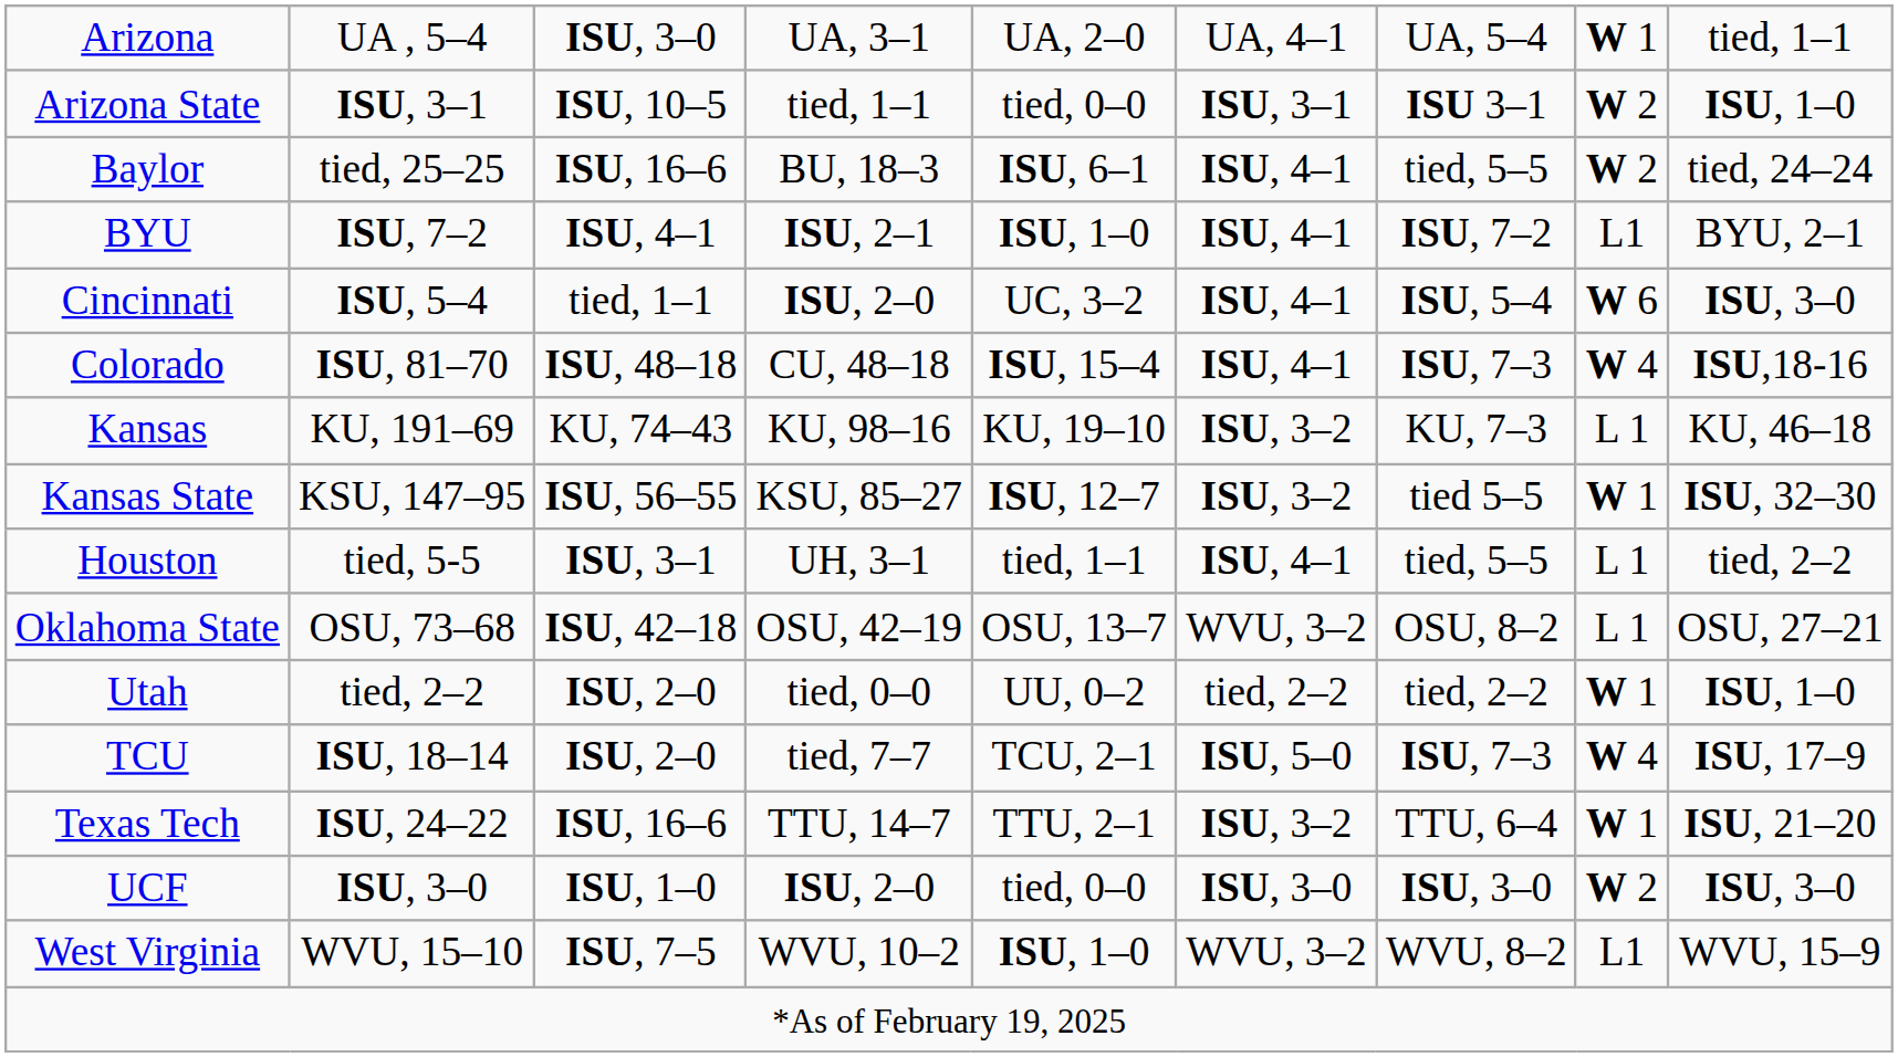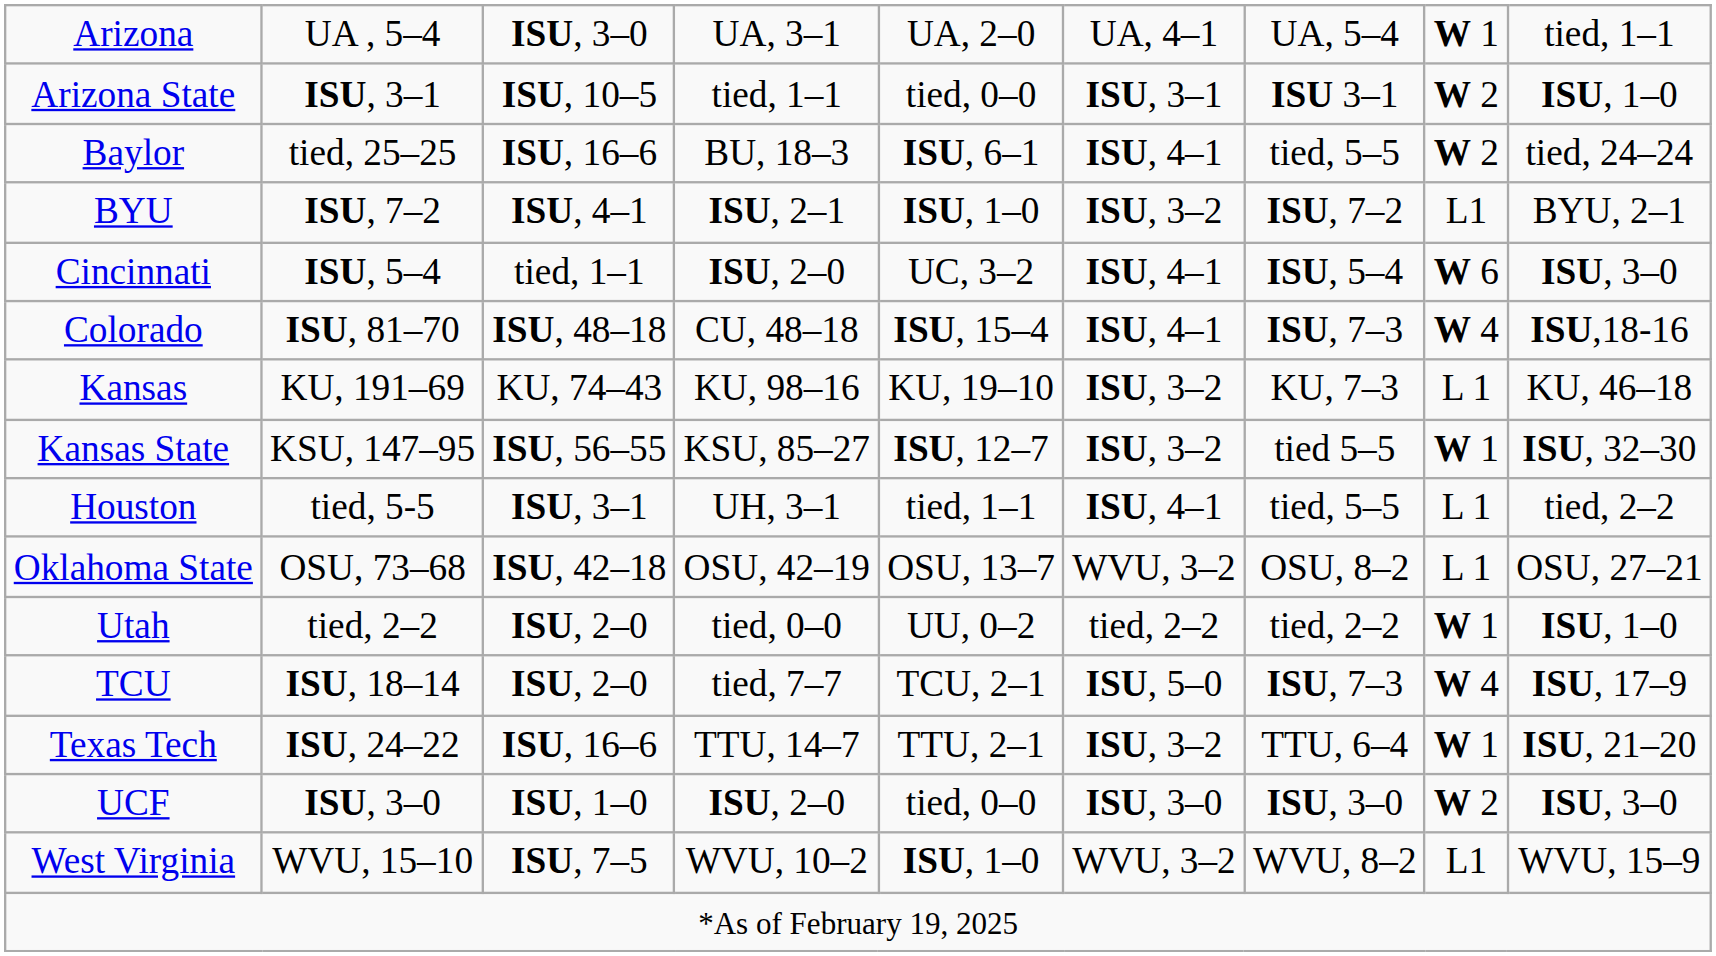BYU | column 6: ISU, 4–1 -> ISU, 3–2
